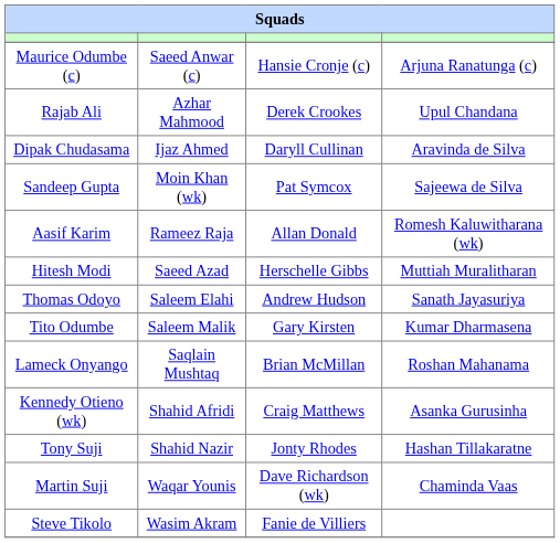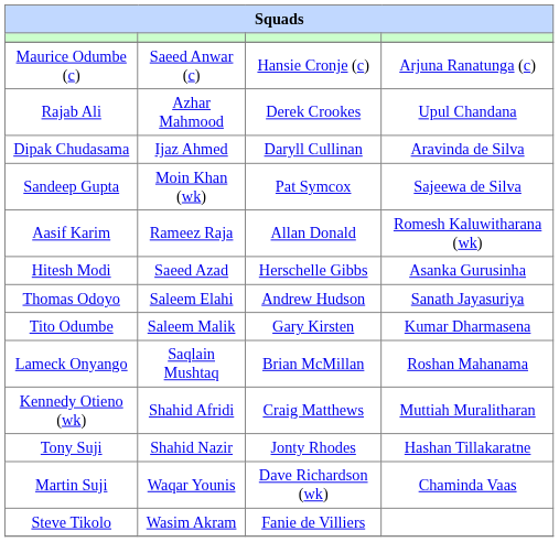Hitesh Modi | column 4: Muttiah Muralitharan -> Asanka Gurusinha
Kennedy Otieno (wk) | column 4: Asanka Gurusinha -> Muttiah Muralitharan
